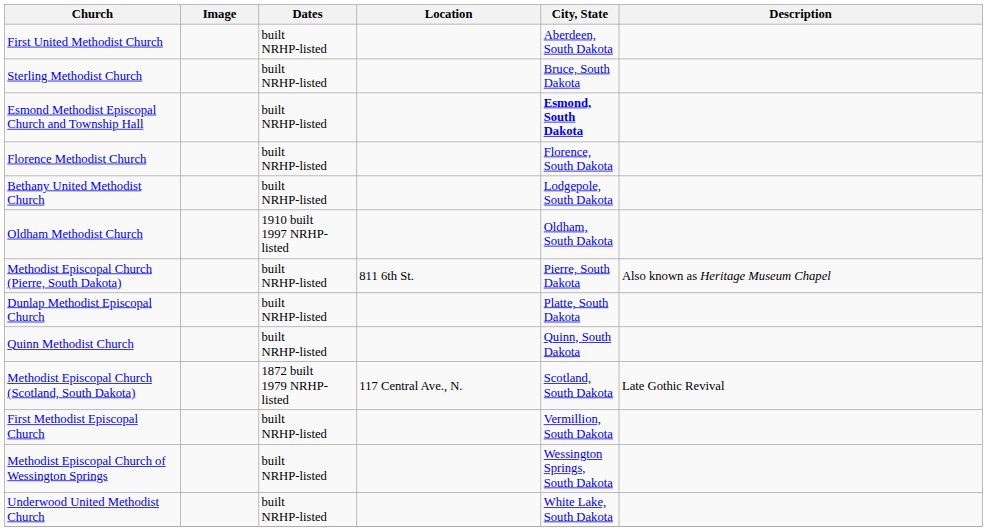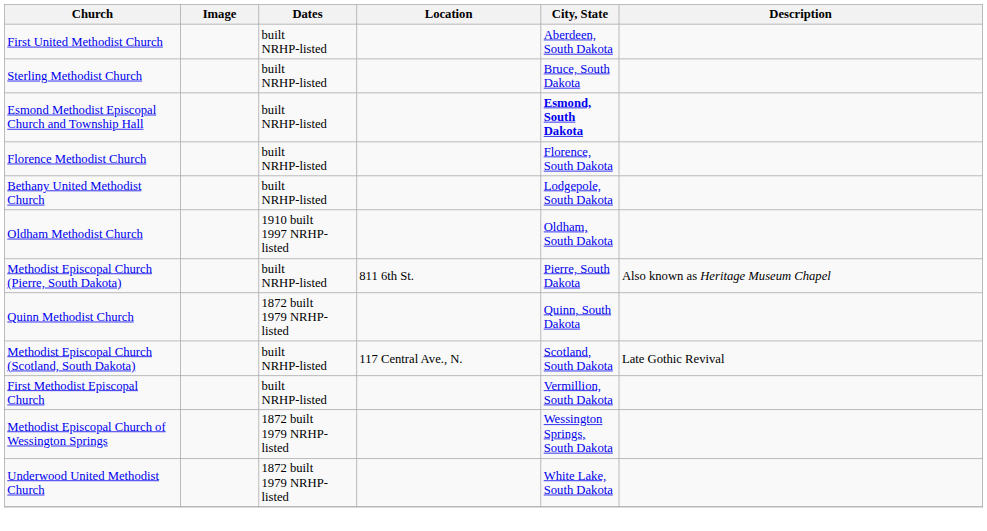- row: Dunlap Methodist Episcopal Church | built NRHP-listed | Platte, South Dakota
Quinn Methodist Church | Dates: built NRHP-listed -> 1872 built 1979 NRHP-listed
Methodist Episcopal Church (Scotland, South Dakota) | Dates: 1872 built 1979 NRHP-listed -> built NRHP-listed
Methodist Episcopal Church of Wessington Springs | Dates: built NRHP-listed -> 1872 built 1979 NRHP-listed
Underwood United Methodist Church | Dates: built NRHP-listed -> 1872 built 1979 NRHP-listed
